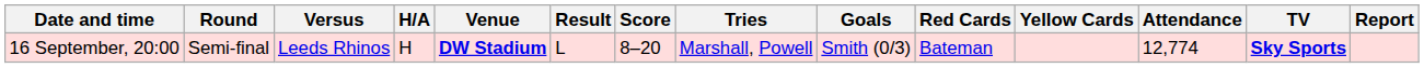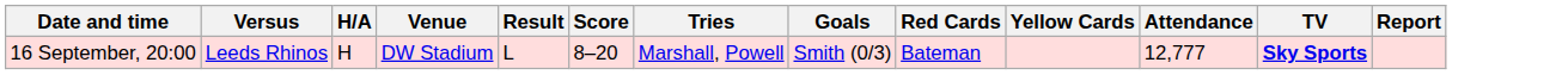- column: Round | Semi-final
16 September, 20:00 | Venue: bold -> normal
16 September, 20:00 | Attendance: 12,774 -> 12,777
